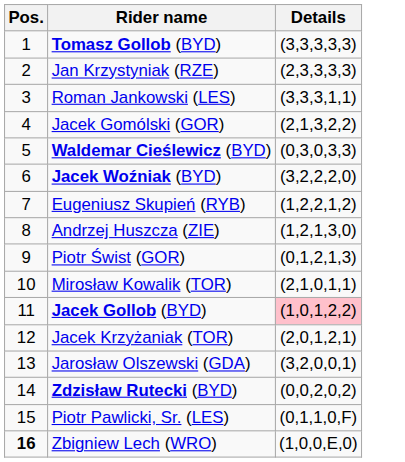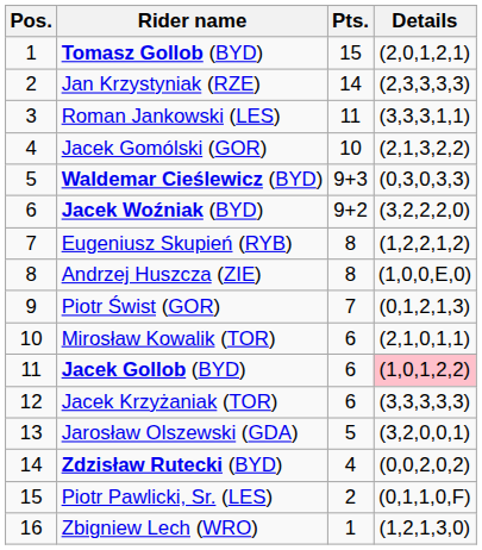+ column: Pts. | 15 | 14 | 11 | 10 | 9+3 | 9+2 | 8 | 8 | 7 | 6 | 6 | 6 | 5 | 4 | 2 | 1
Tomasz Gollob (BYD) | Details: (3,3,3,3,3) -> (2,0,1,2,1)
Andrzej Huszcza (ZIE) | Details: (1,2,1,3,0) -> (1,0,0,E,0)
Jacek Krzyżaniak (TOR) | Details: (2,0,1,2,1) -> (3,3,3,3,3)
Zbigniew Lech (WRO) | Pos.: bold -> normal
Zbigniew Lech (WRO) | Details: (1,0,0,E,0) -> (1,2,1,3,0)
